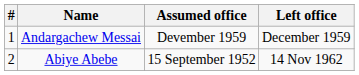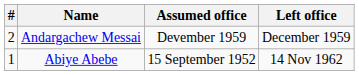Andargachew Messai | #: 1 -> 2
Abiye Abebe | #: 2 -> 1
